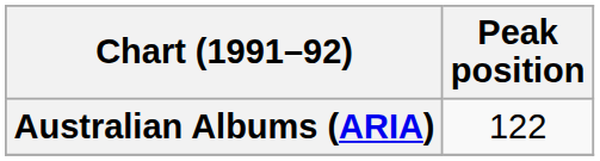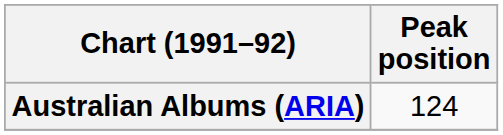Australian Albums (ARIA) | Peak position: 122 -> 124
